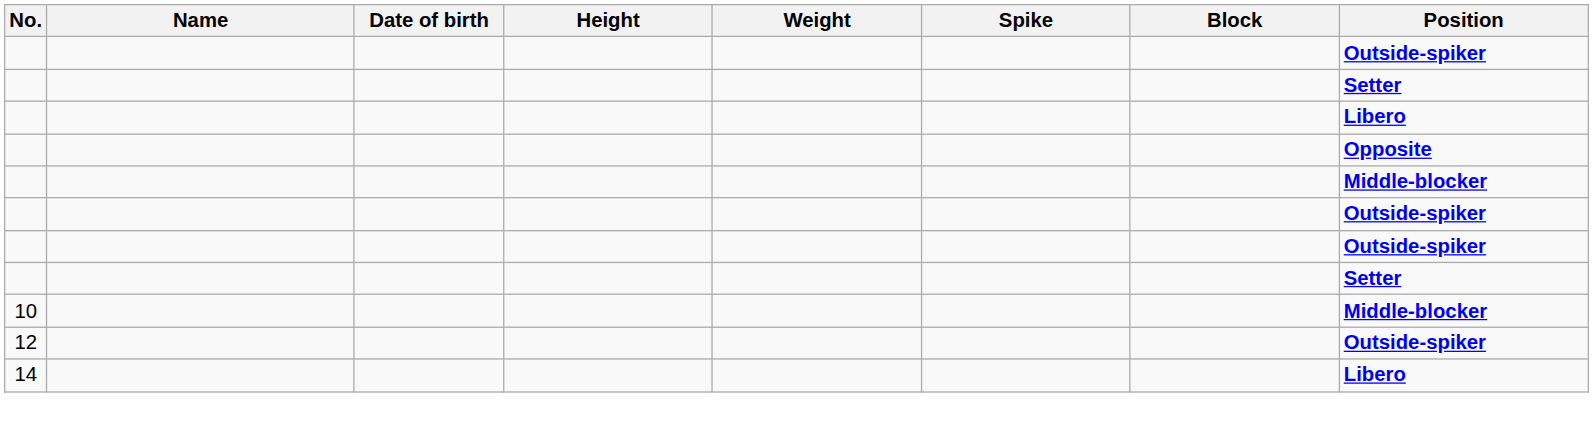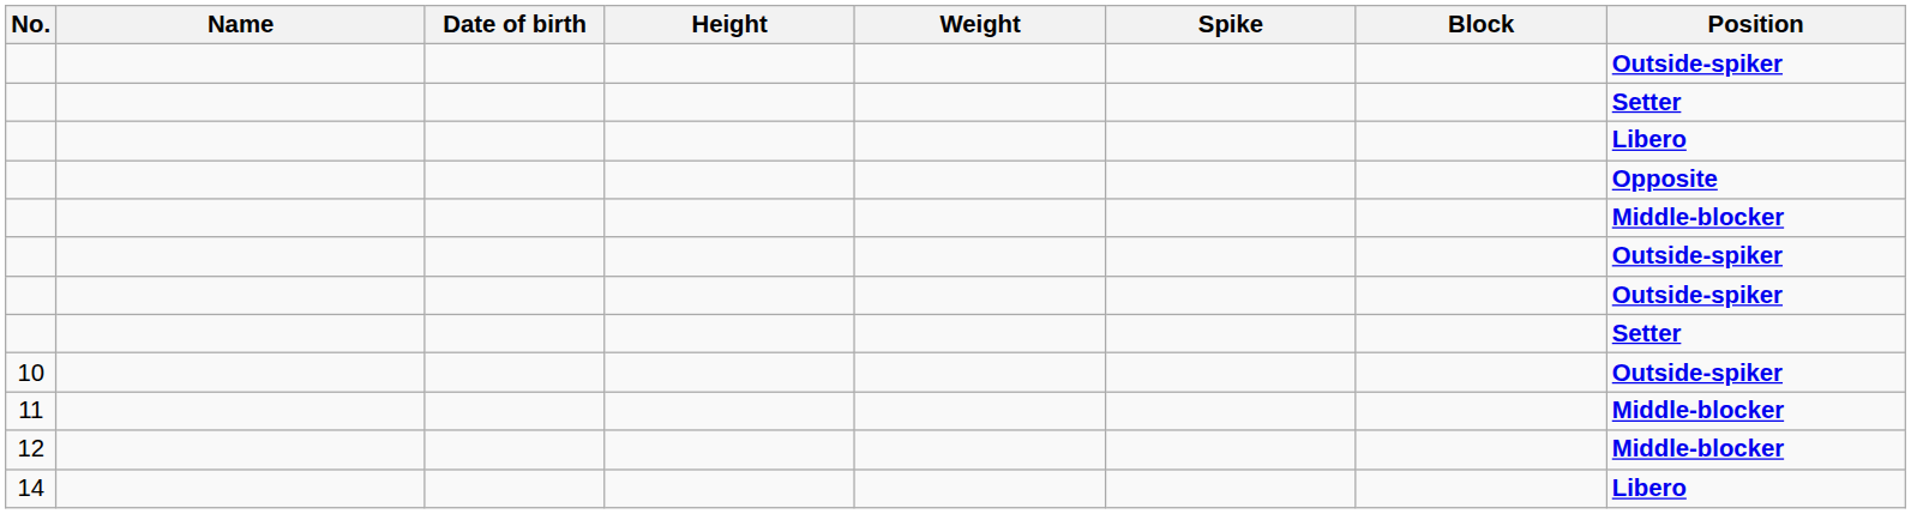10 | Position: Middle-blocker -> Outside-spiker
+ row: 11 | Middle-blocker
12 | Position: Outside-spiker -> Middle-blocker
